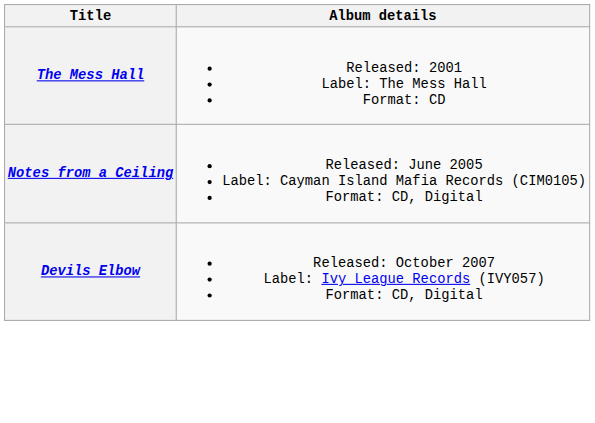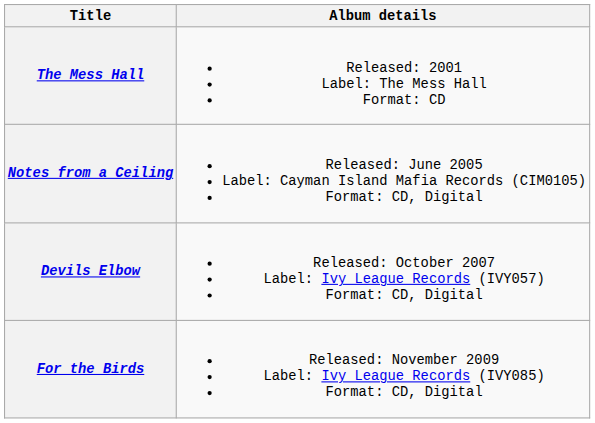+ row: For the Birds | Released: November 2009 Label: Ivy League Records (IVY085) Format: CD, Digital
